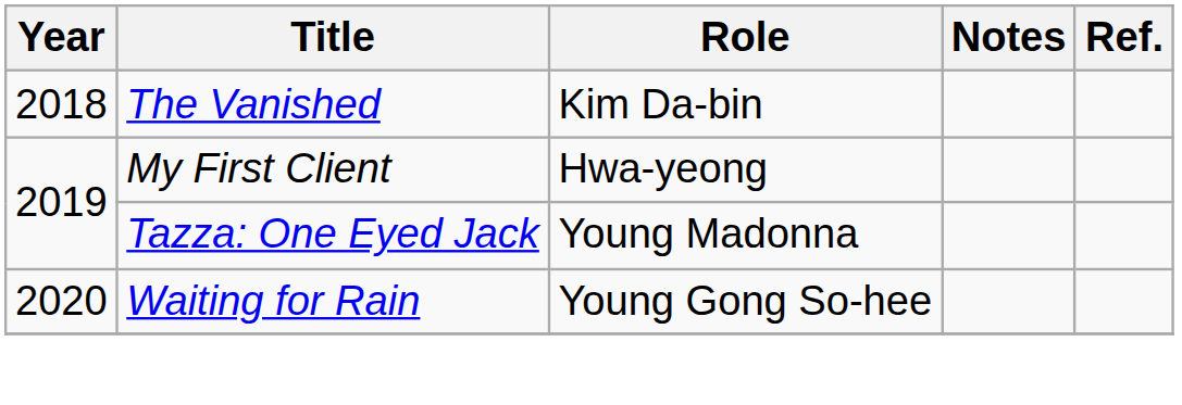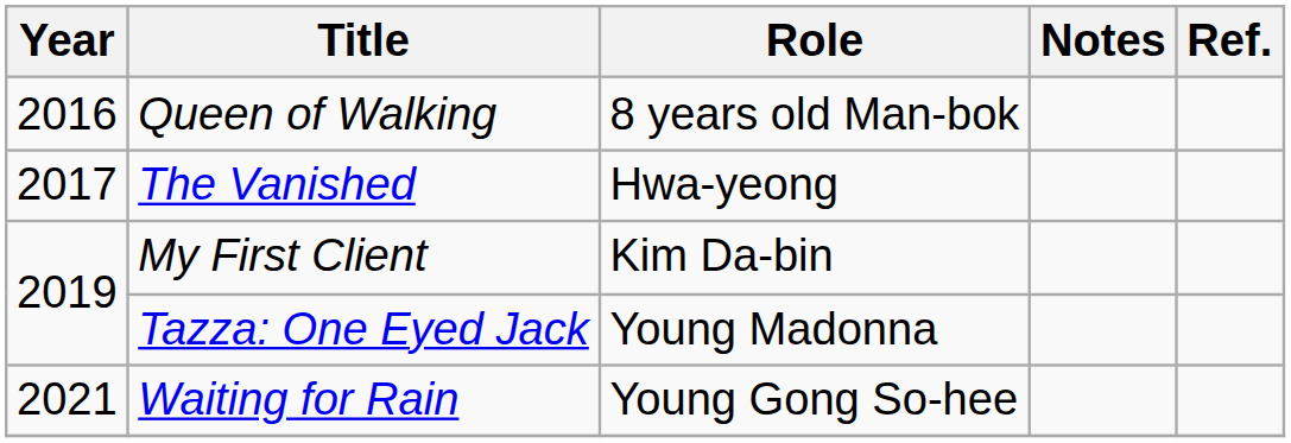+ row: 2016 | Queen of Walking | 8 years old Man-bok
The Vanished | Year: 2018 -> 2017
The Vanished | Role: Kim Da-bin -> Hwa-yeong
My First Client | Role: Hwa-yeong -> Kim Da-bin
Waiting for Rain | Year: 2020 -> 2021
